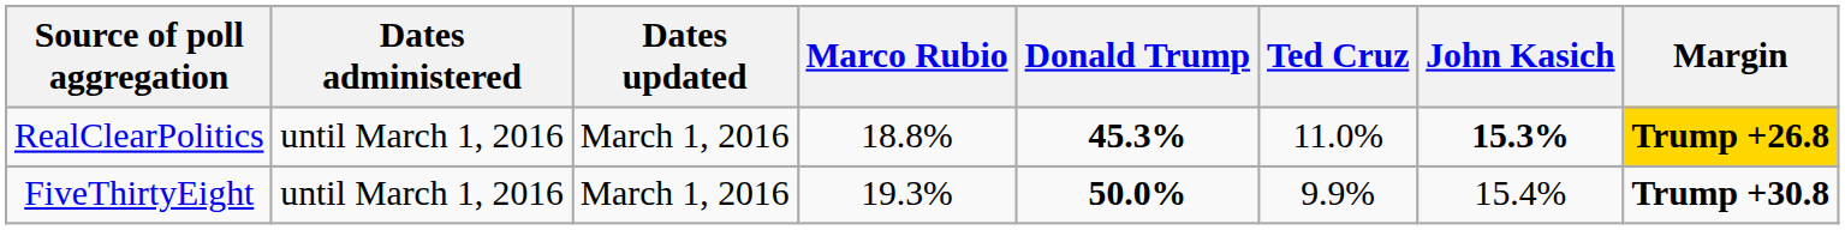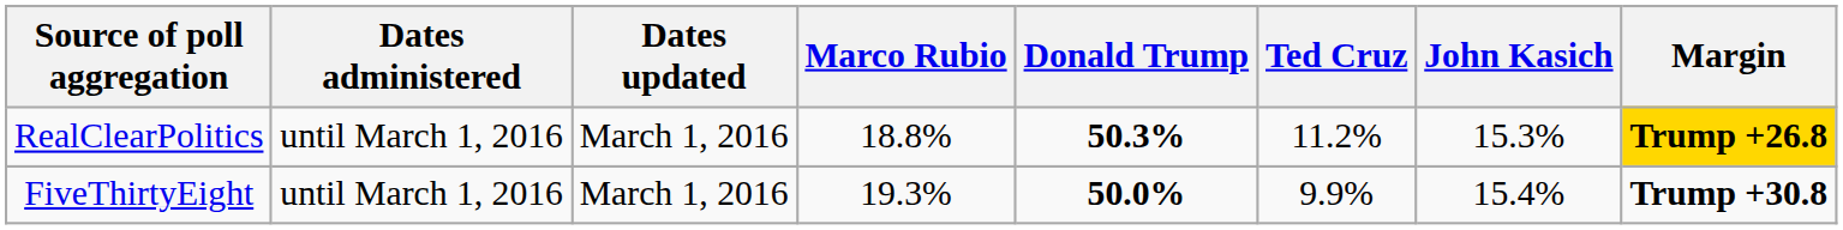RealClearPolitics | Donald Trump: 45.3% -> 50.3%
RealClearPolitics | Ted Cruz: 11.0% -> 11.2%
RealClearPolitics | John Kasich: bold -> normal
